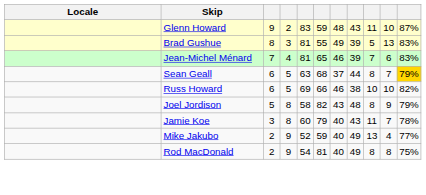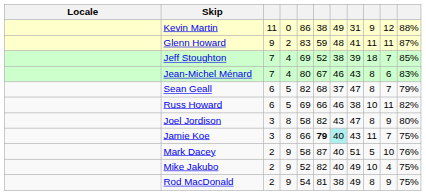+ row: Kevin Martin | 11 | 0 | 86 | 38 | 49 | 31 | 9 | 12 | 88%
Glenn Howard | column 8: 43 -> 41
Glenn Howard | column 10: 10 -> 11
- row: Brad Gushue | 8 | 3 | 81 | 55 | 49 | 39 | 5 | 13 | 83%
+ row: Jeff Stoughton | 7 | 4 | 69 | 52 | 38 | 39 | 18 | 7 | 85%
Jean-Michel Ménard | column 5: 81 -> 80
Jean-Michel Ménard | column 6: 65 -> 67
Jean-Michel Ménard | column 8: 39 -> 43
Jean-Michel Ménard | column 9: 7 -> 8
Sean Geall | column 5: 63 -> 82
Sean Geall | column 8: 44 -> 47
Sean Geall | column 11: gold background -> no background
Russ Howard | column 10: 10 -> 11
Joel Jordison | column 3: 5 -> 3
Joel Jordison | column 8: 48 -> 47
Joel Jordison | column 11: 79% -> 80%
Jamie Koe | column 5: 60 -> 66
Jamie Koe | column 6: normal -> bold
Jamie Koe | column 7: no background -> paleturquoise background
Jamie Koe | column 11: 78% -> 75%
+ row: Mark Dacey | 2 | 9 | 58 | 87 | 40 | 51 | 5 | 10 | 76%
Mike Jakubo | column 6: 59 -> 82
Mike Jakubo | column 9: 13 -> 10
Mike Jakubo | column 11: 77% -> 75%
Rod MacDonald | column 7: 40 -> 38
Rod MacDonald | column 10: 8 -> 9
